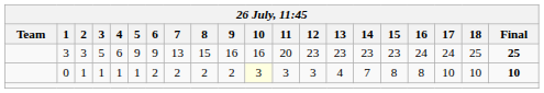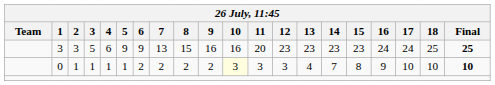0 | 16: 8 -> 9
